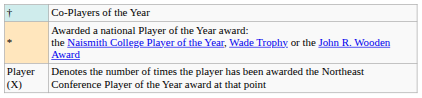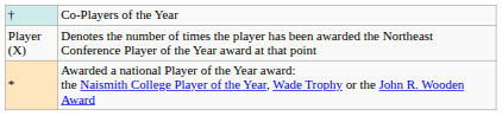rows swapped: * <-> Player (X)
